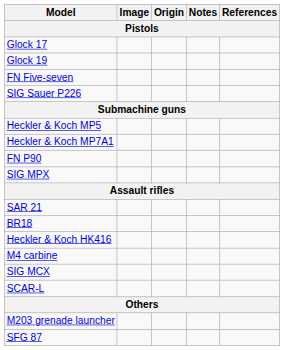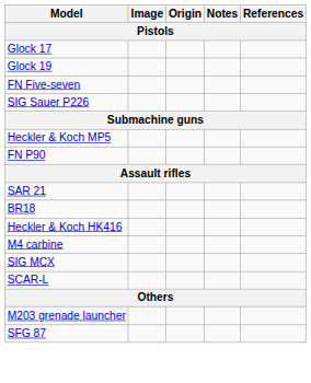- row: Heckler & Koch MP7A1
- row: SIG MPX
